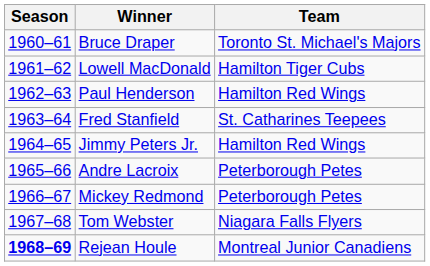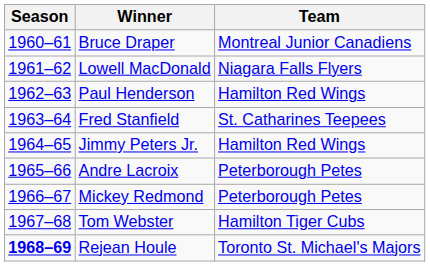Bruce Draper | Team: Toronto St. Michael's Majors -> Montreal Junior Canadiens
Lowell MacDonald | Team: Hamilton Tiger Cubs -> Niagara Falls Flyers
Tom Webster | Team: Niagara Falls Flyers -> Hamilton Tiger Cubs
Rejean Houle | Team: Montreal Junior Canadiens -> Toronto St. Michael's Majors
